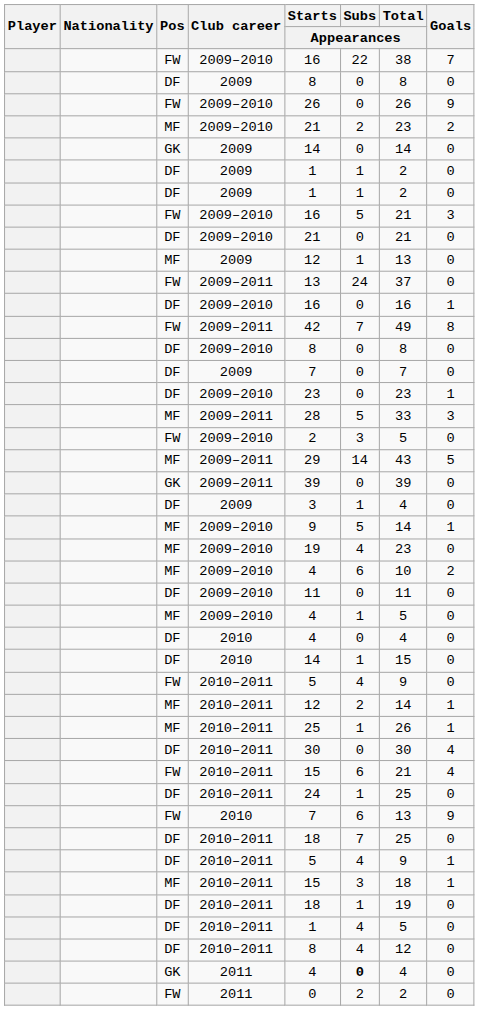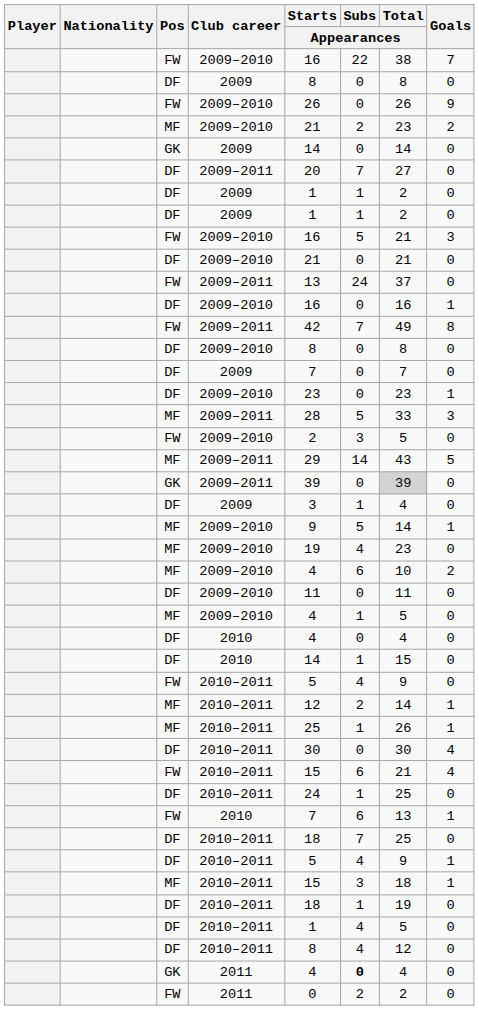+ row: DF | 2009–2011 | 20 | 7 | 27 | 0
- row: MF | 2009 | 12 | 1 | 13 | 0
GK / 2009–2011 | Total / Appearances: no background -> lightgrey background
FW / 2010 | Goals: 9 -> 1
